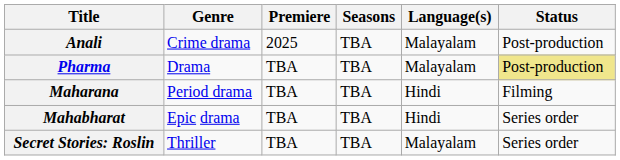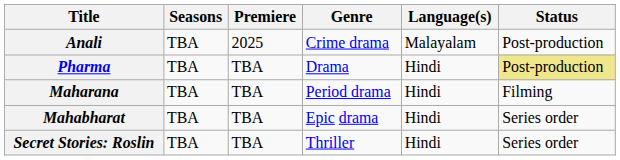columns swapped: Genre <-> Seasons
Pharma | Language(s): Malayalam -> Hindi
Secret Stories: Roslin | Language(s): Malayalam -> Hindi
